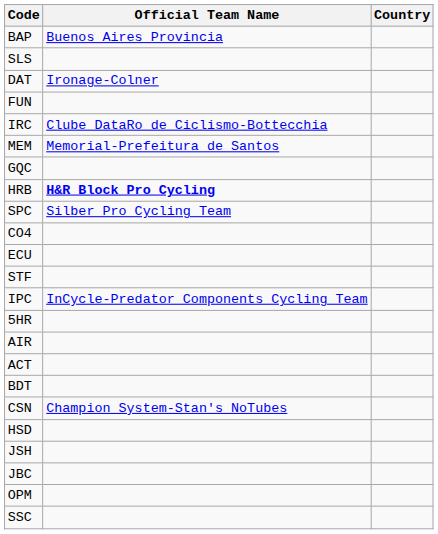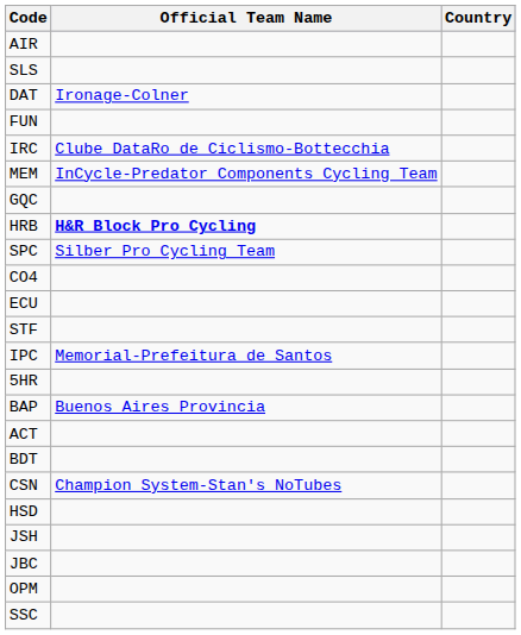rows swapped: BAP <-> AIR
MEM | Official Team Name: Memorial-Prefeitura de Santos -> InCycle-Predator Components Cycling Team
IPC | Official Team Name: InCycle-Predator Components Cycling Team -> Memorial-Prefeitura de Santos
